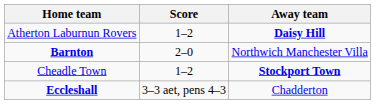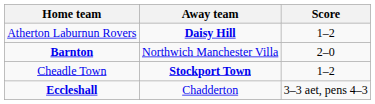columns swapped: Score <-> Away team
